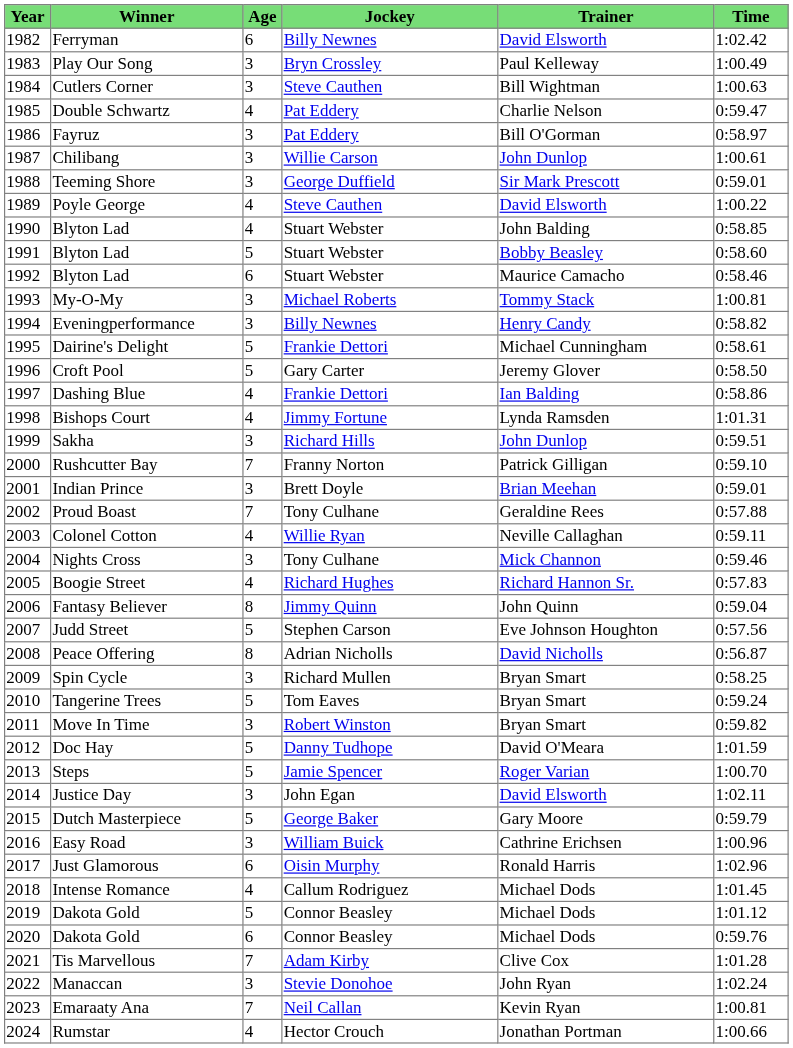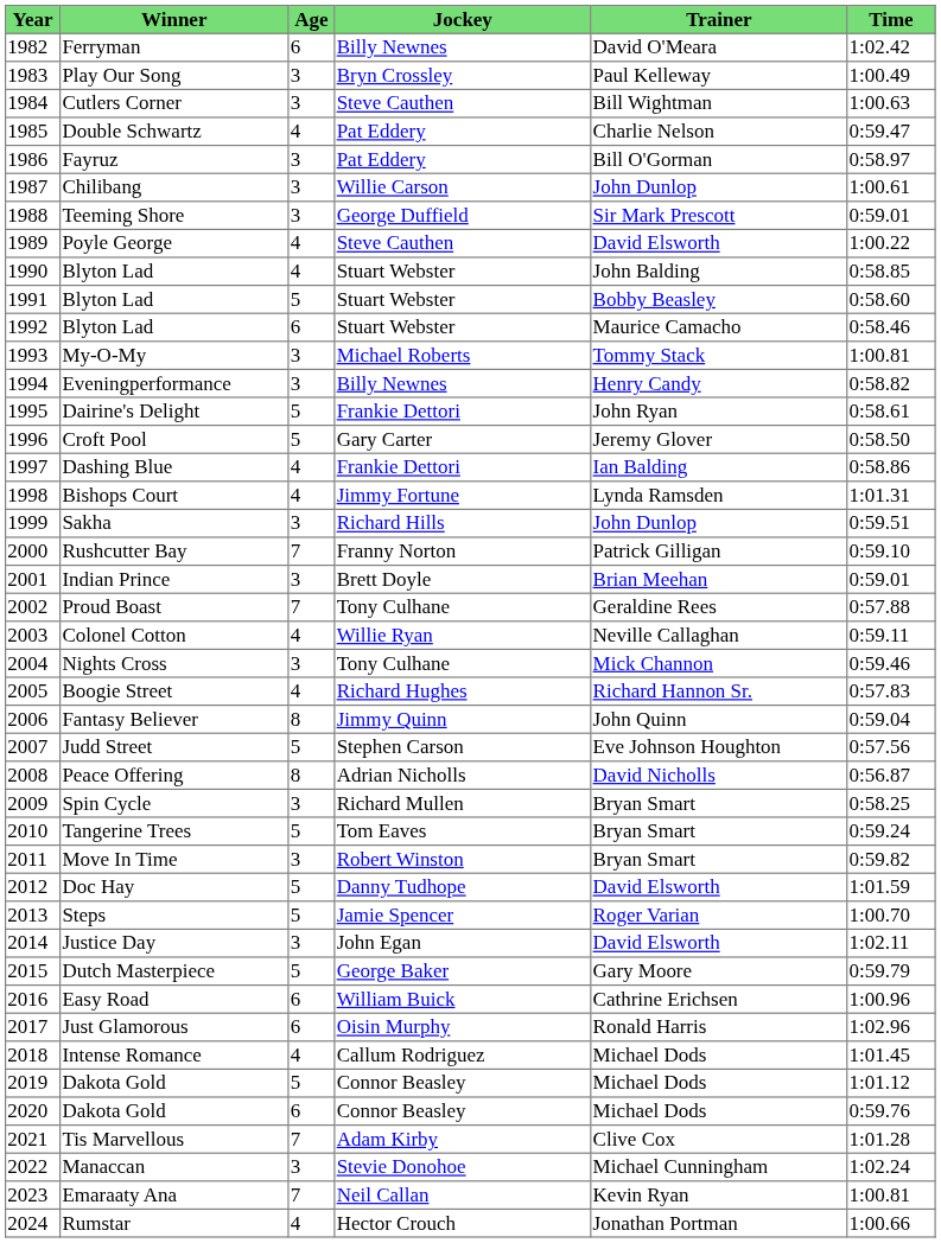Ferryman | Trainer: David Elsworth -> David O'Meara
Dairine's Delight | Trainer: Michael Cunningham -> John Ryan
Doc Hay | Trainer: David O'Meara -> David Elsworth
Easy Road | Age: 3 -> 6
Manaccan | Trainer: John Ryan -> Michael Cunningham
